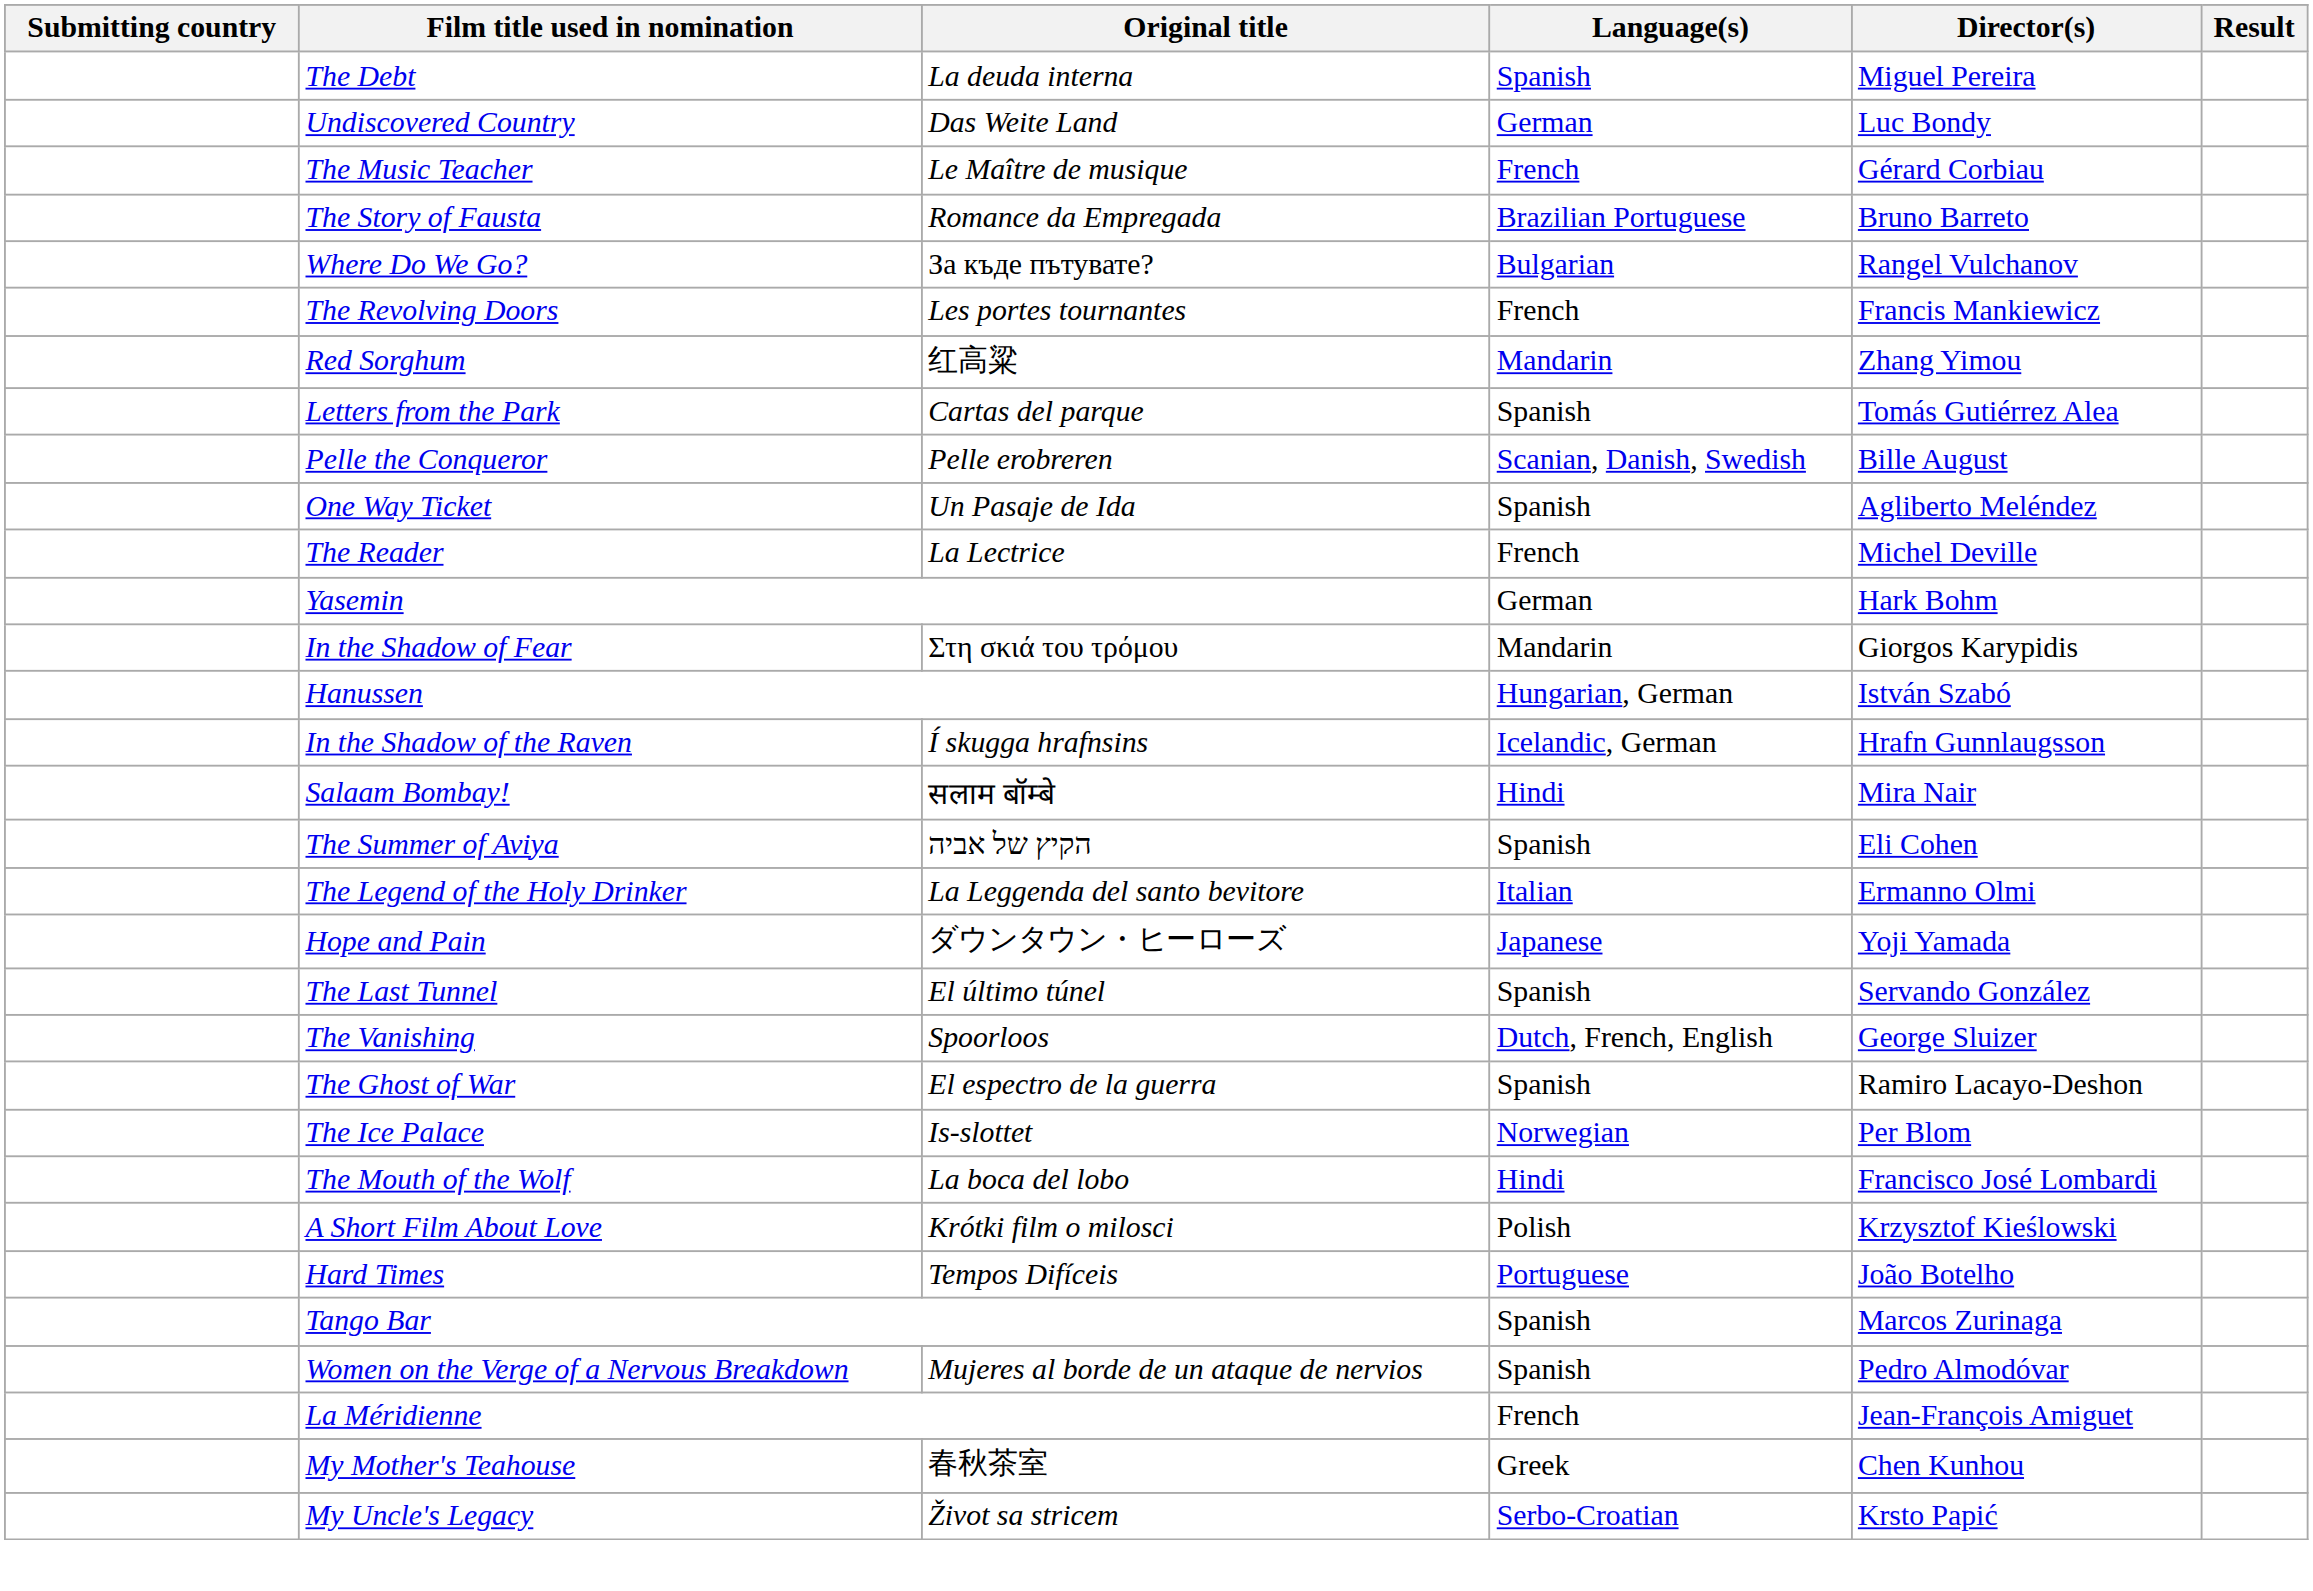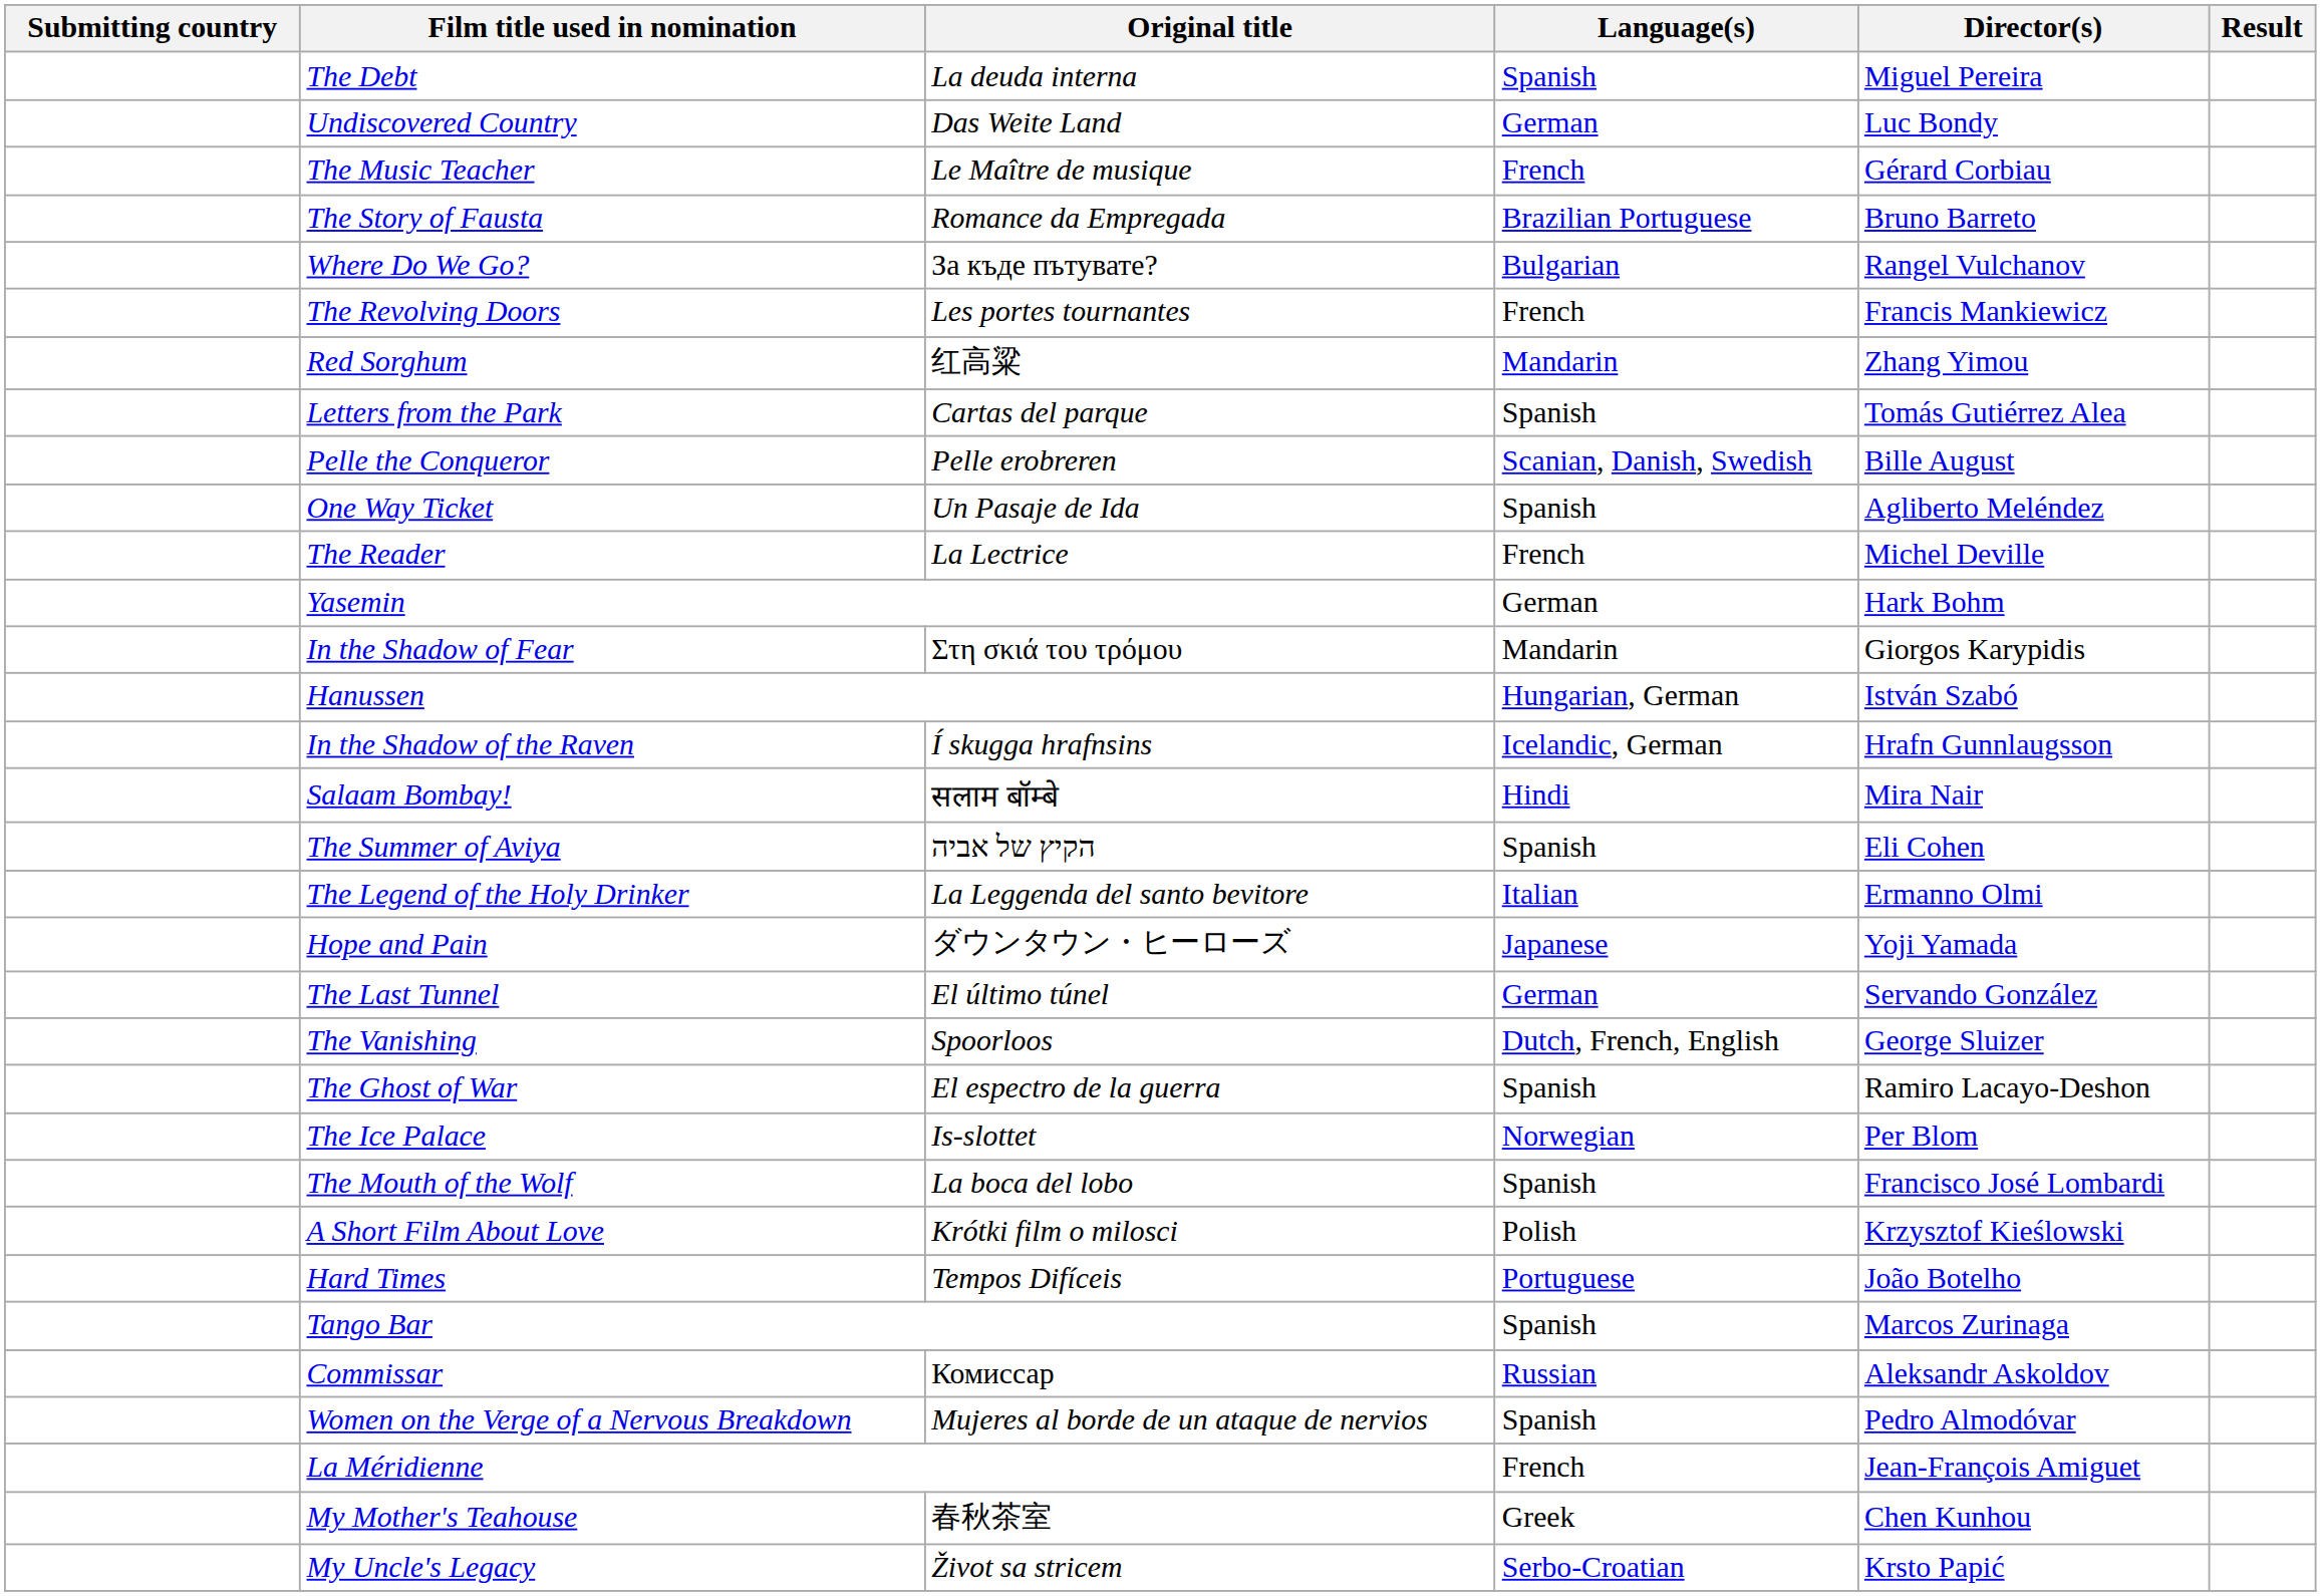The Last Tunnel | Language(s): Spanish -> German
The Mouth of the Wolf | Language(s): Hindi -> Spanish
+ row: Commissar | Комиссар | Russian | Aleksandr Askoldov
